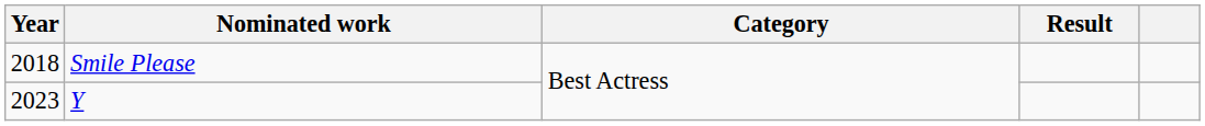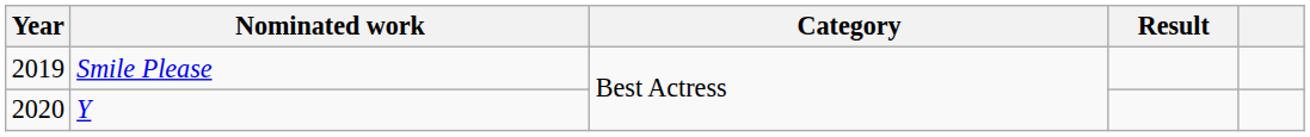Smile Please | Year: 2018 -> 2019
Y | Year: 2023 -> 2020
